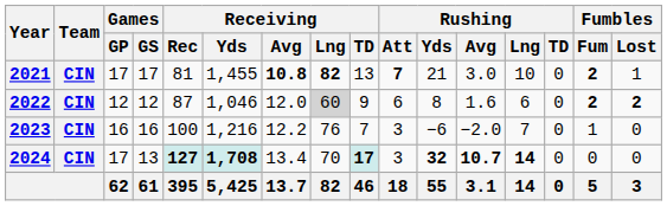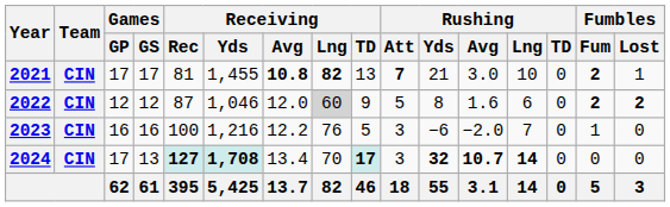2022 | Rushing / Att: 6 -> 5
2023 | Receiving / TD: 7 -> 5
